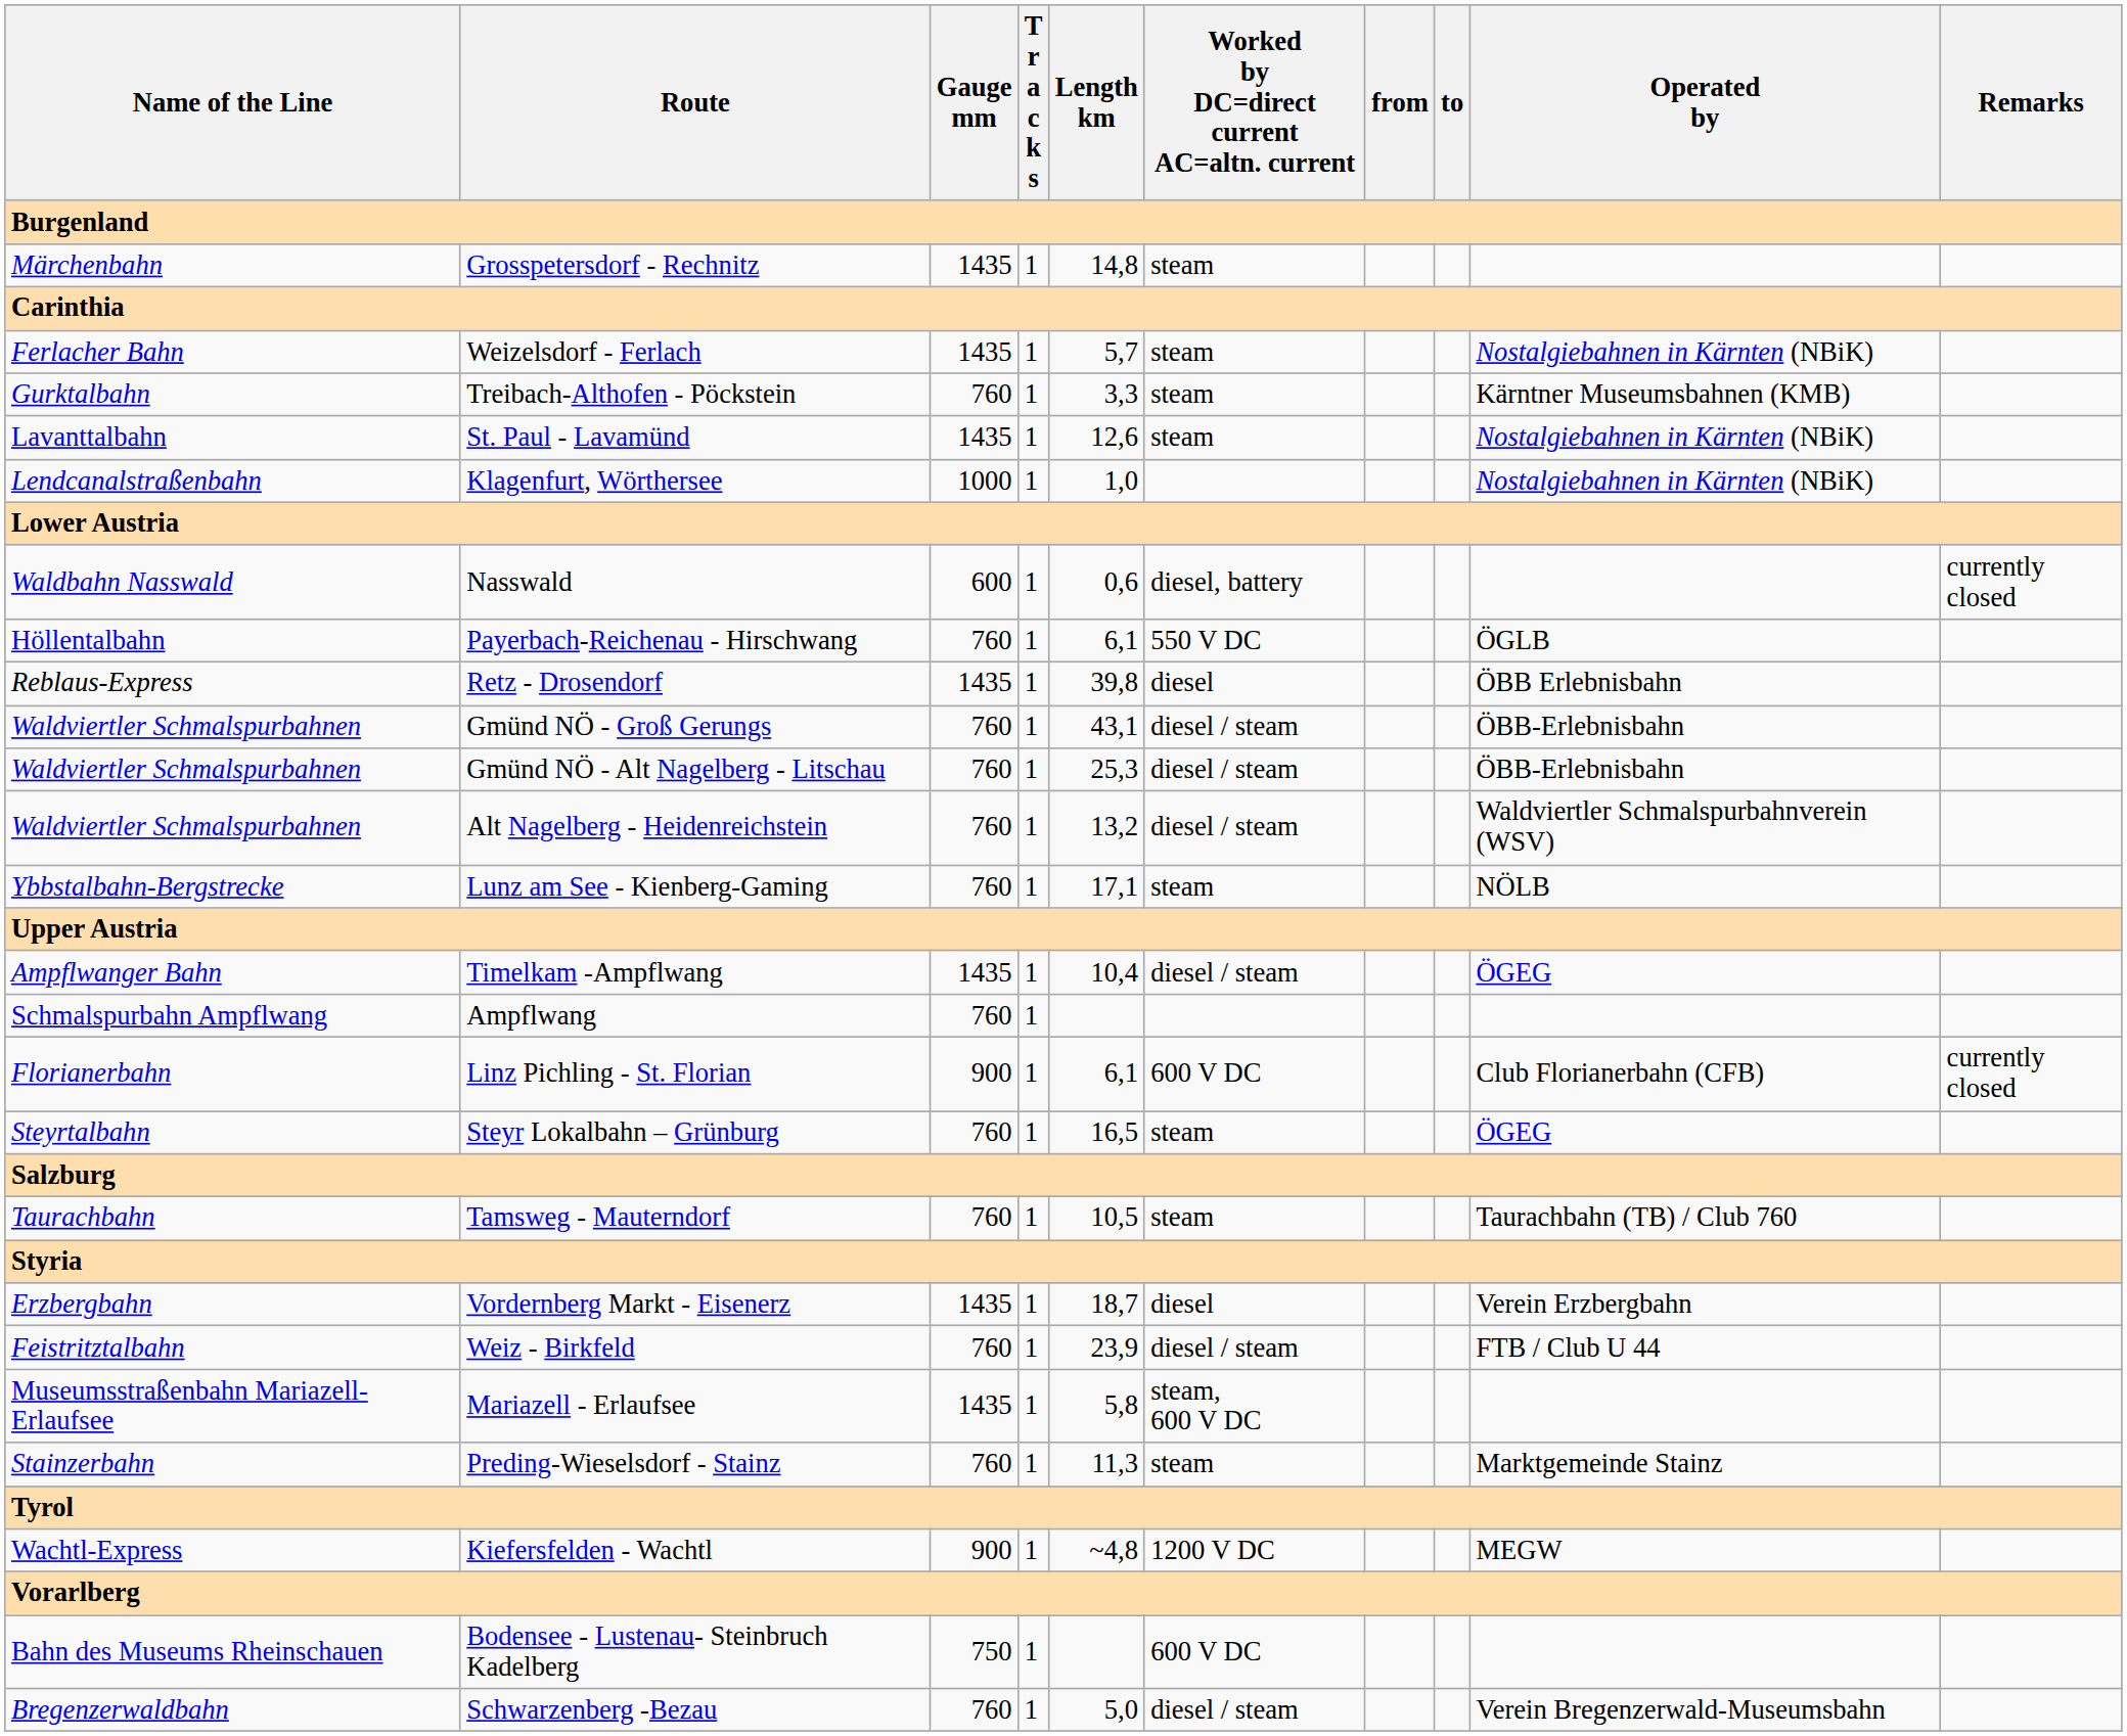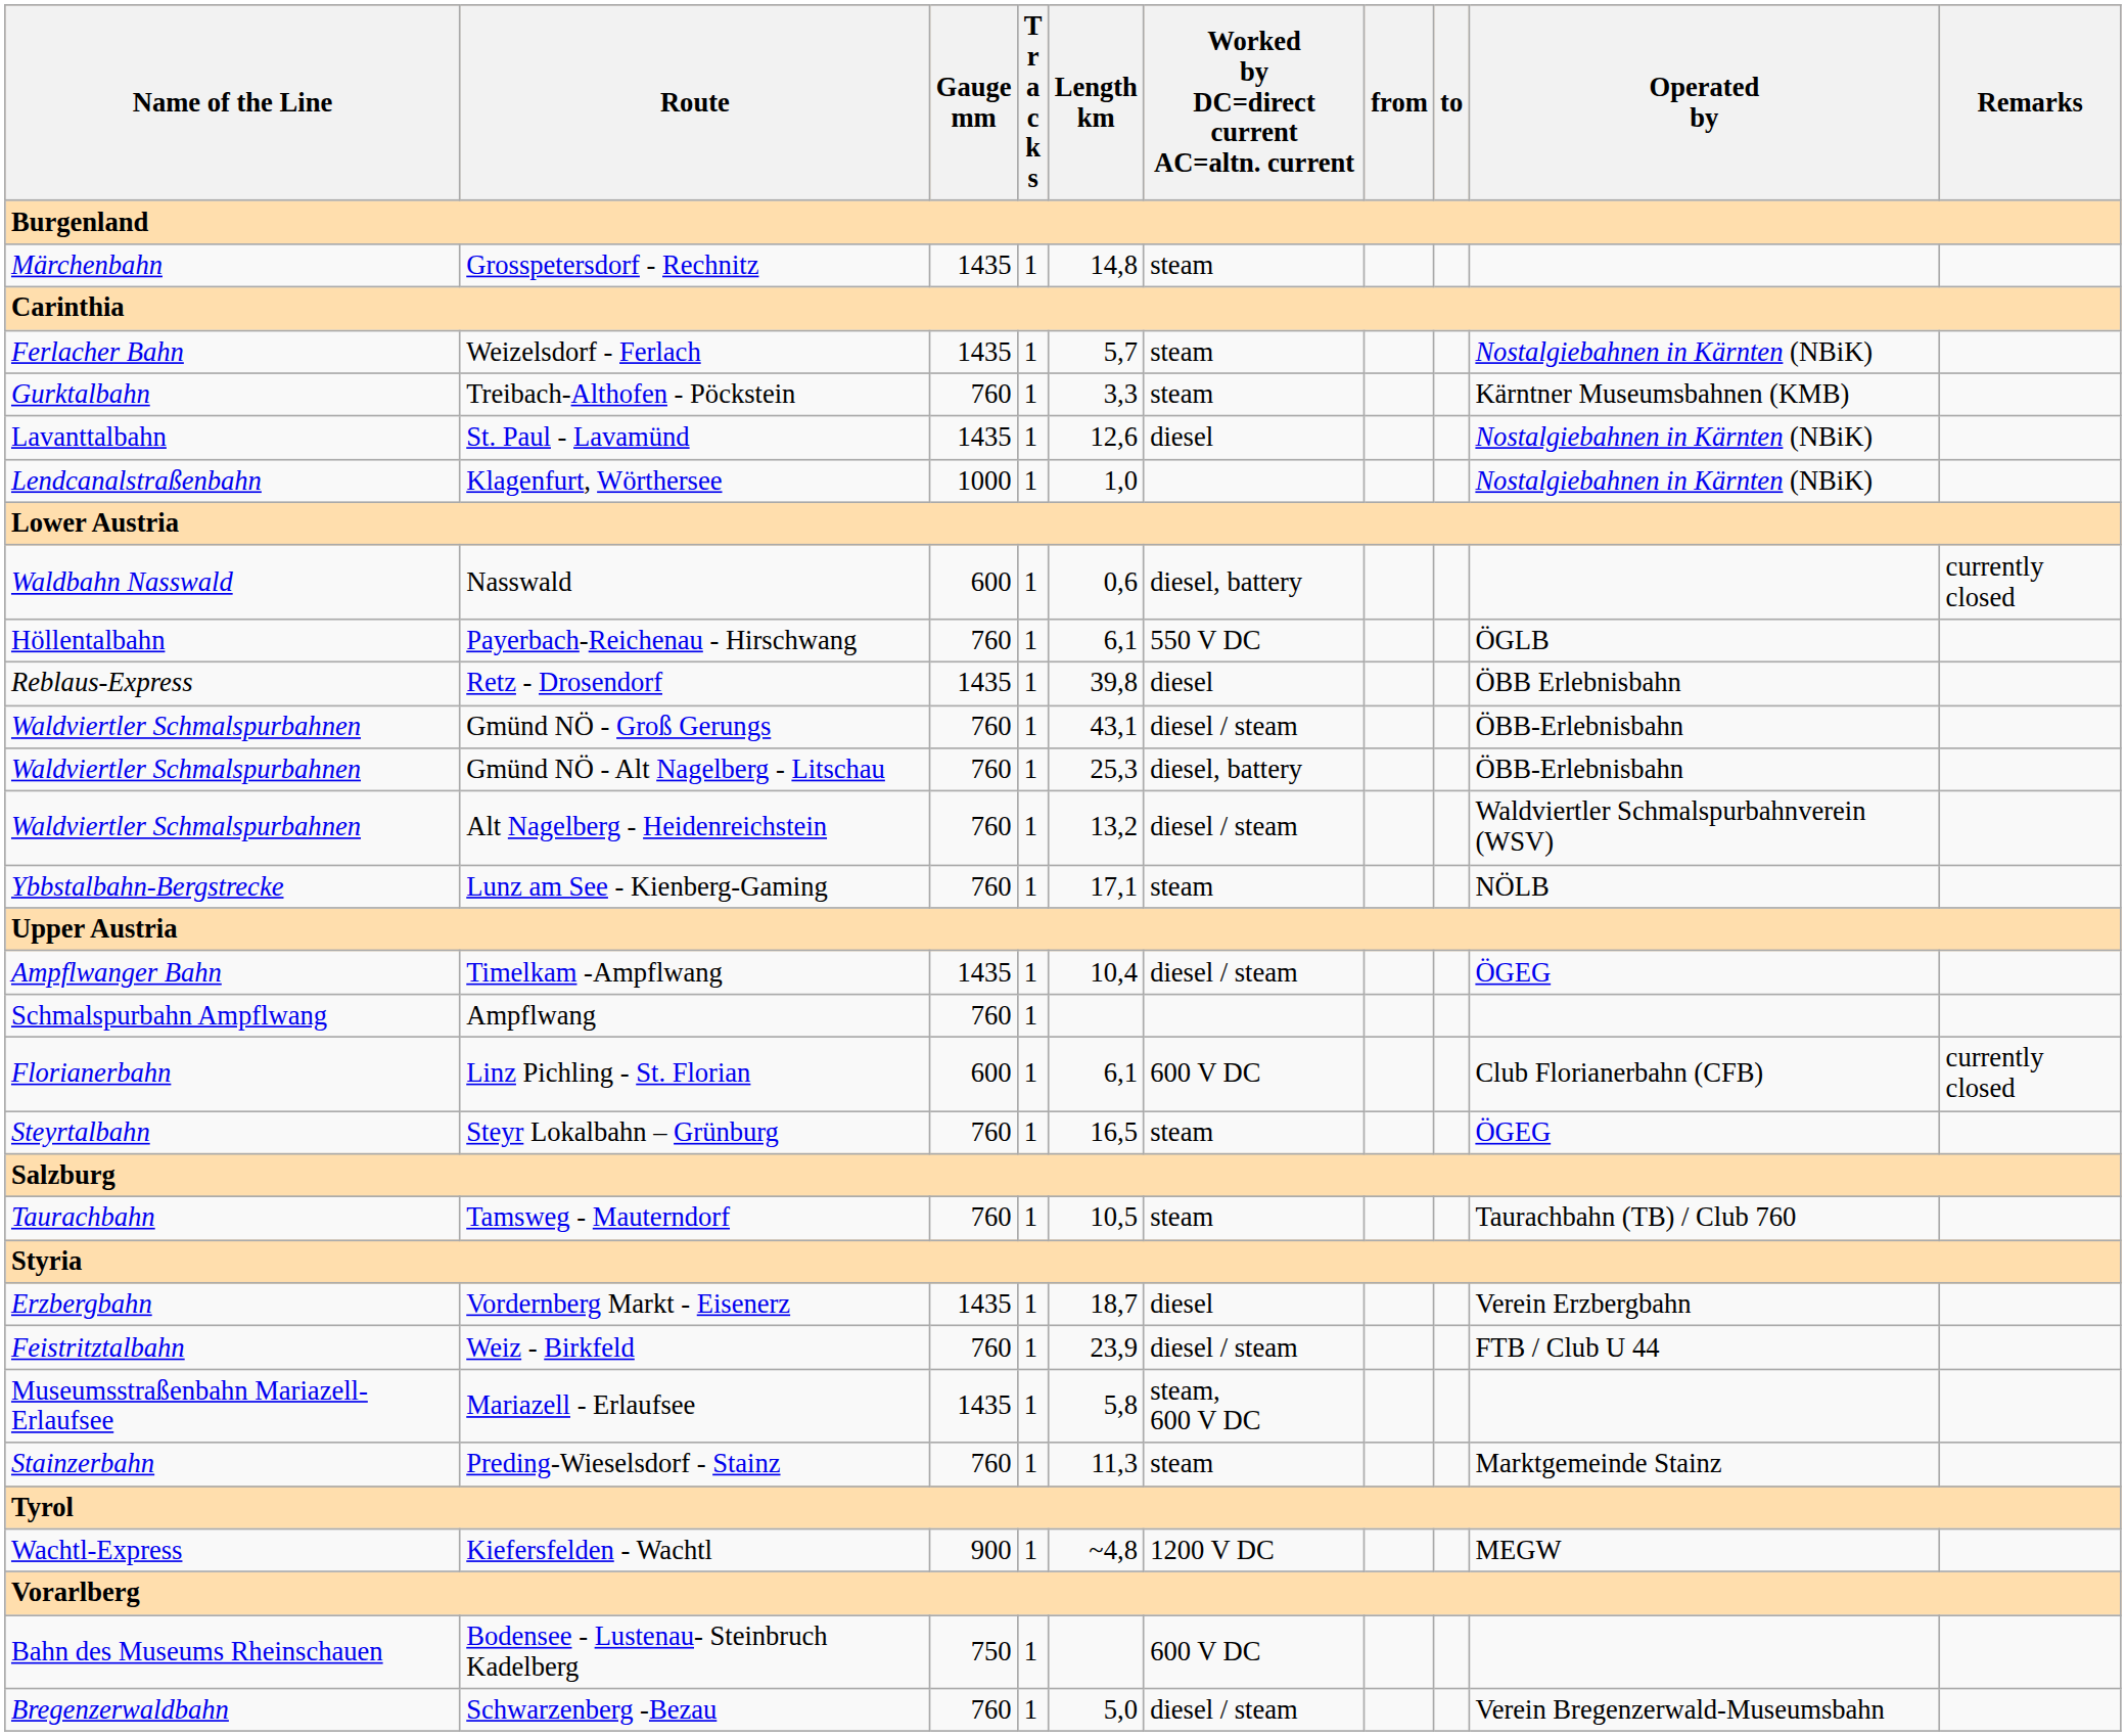St. Paul - Lavamünd | Worked by DC=direct current AC=altn. current: steam -> diesel
Gmünd NÖ - Alt Nagelberg - Litschau | Worked by DC=direct current AC=altn. current: diesel / steam -> diesel, battery
Linz Pichling - St. Florian | Gauge mm: 900 -> 600
